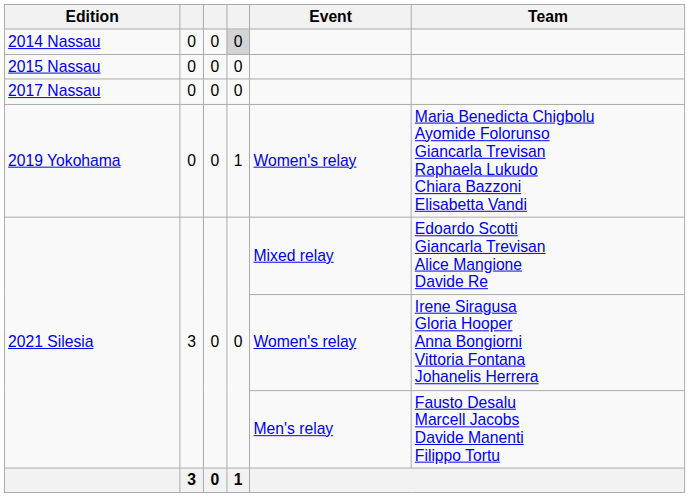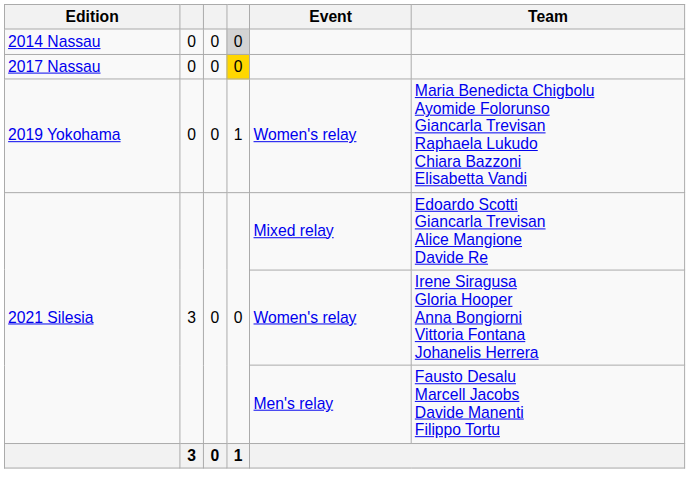- row: 2015 Nassau | 0 | 0 | 0
2017 Nassau | column 4: no background -> gold background
